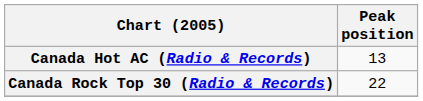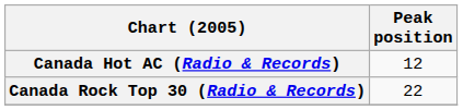Canada Hot AC (Radio & Records) | Peak position: 13 -> 12
